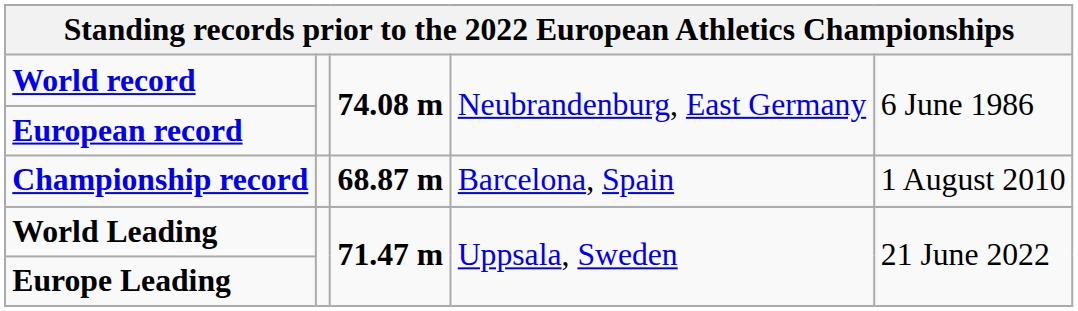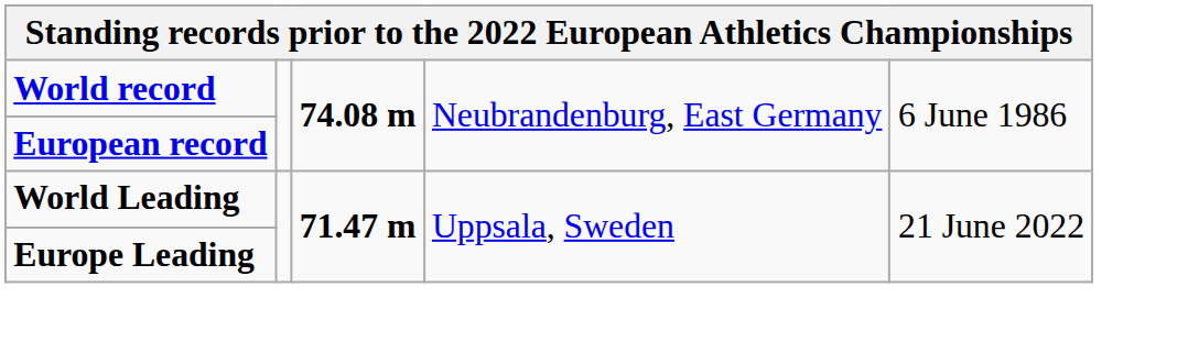- row: Championship record | 68.87 m | Barcelona, Spain | 1 August 2010
